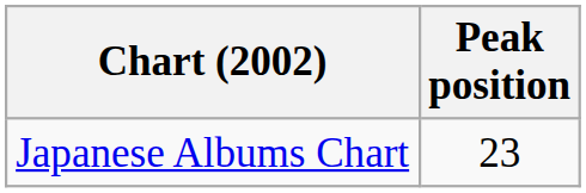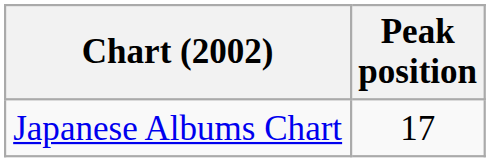Japanese Albums Chart | Peak position: 23 -> 17
